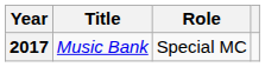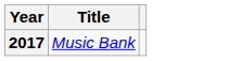- column: Role | Special MC
